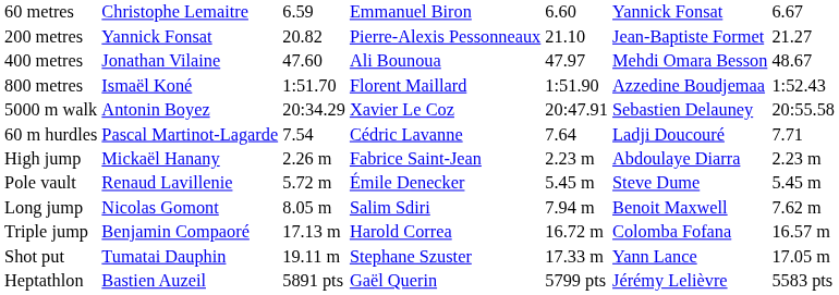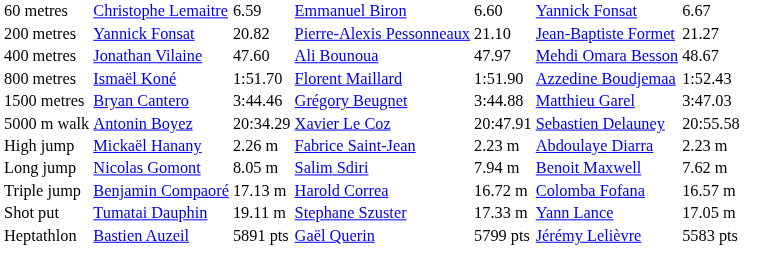+ row: 1500 metres | Bryan Cantero | 3:44.46 | Grégory Beugnet | 3:44.88 | Matthieu Garel | 3:47.03
- row: 60 m hurdles | Pascal Martinot-Lagarde | 7.54 | Cédric Lavanne | 7.64 | Ladji Doucouré | 7.71
- row: Pole vault | Renaud Lavillenie | 5.72 m | Émile Denecker | 5.45 m | Steve Dume | 5.45 m
